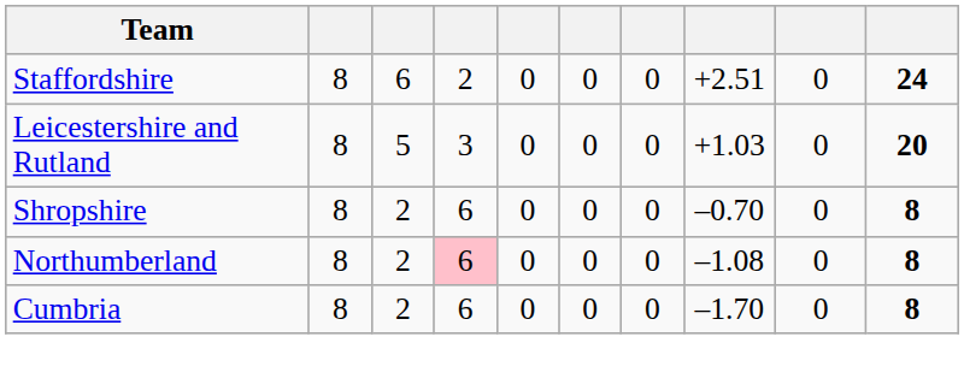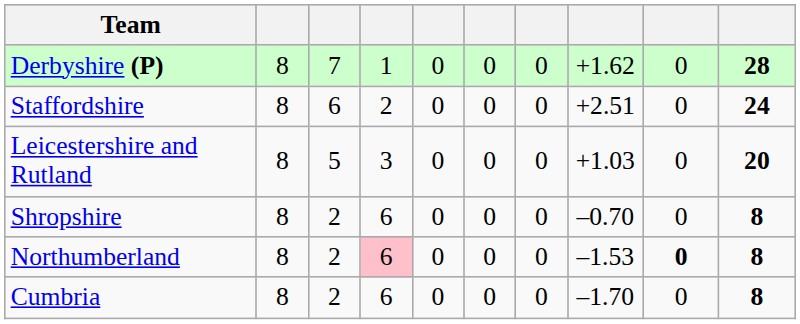+ row: Derbyshire (P) | 8 | 7 | 1 | 0 | 0 | 0 | +1.62 | 0 | 28
Northumberland | column 8: –1.08 -> –1.53
Northumberland | column 9: normal -> bold
